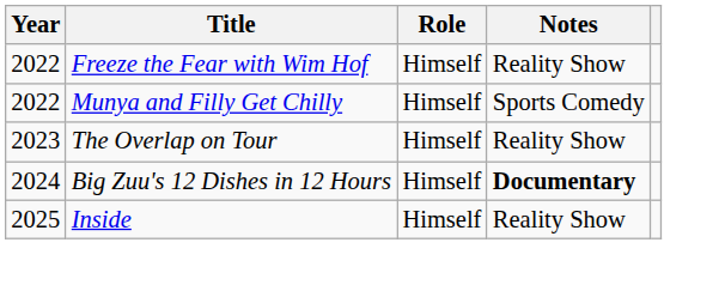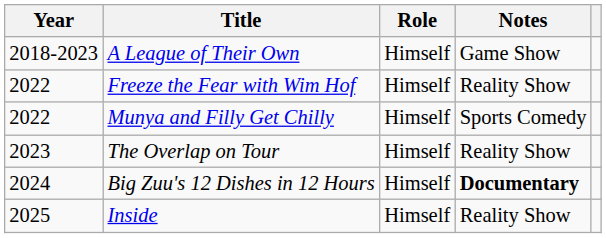+ row: 2018-2023 | A League of Their Own | Himself | Game Show
